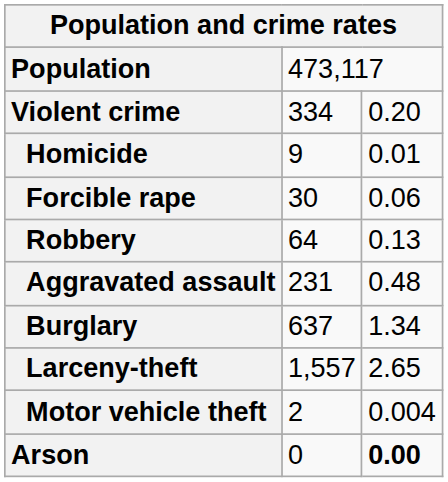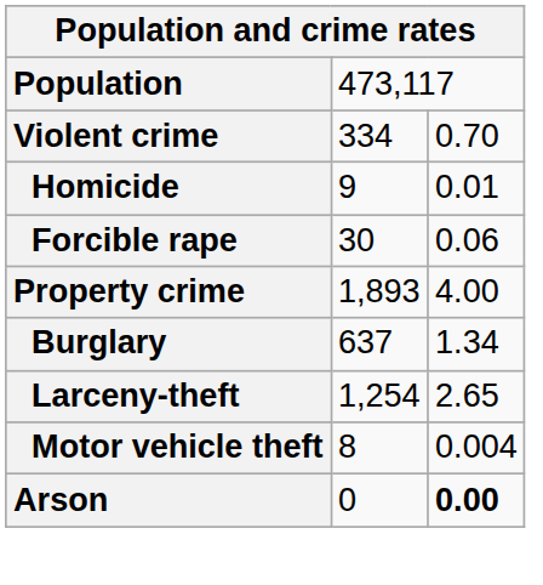Violent crime | column 3: 0.20 -> 0.70
- row: Robbery | 64 | 0.13
- row: Aggravated assault | 231 | 0.48
+ row: Property crime | 1,893 | 4.00
Larceny-theft | column 2: 1,557 -> 1,254
Motor vehicle theft | column 2: 2 -> 8
